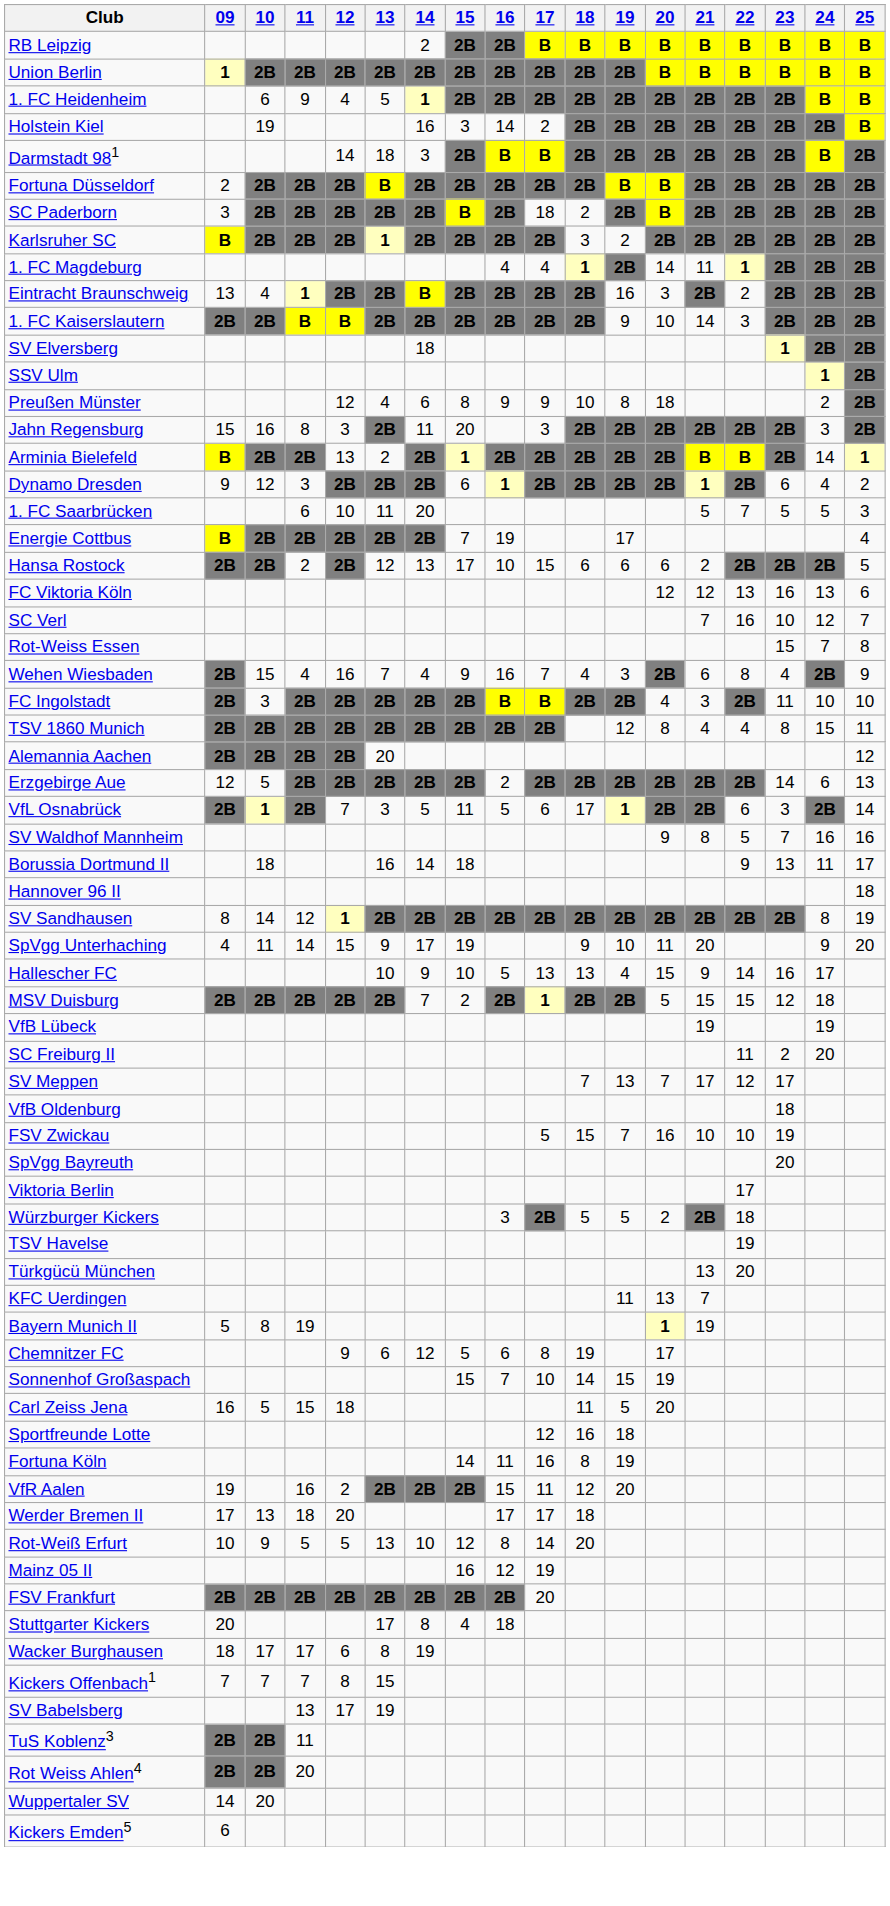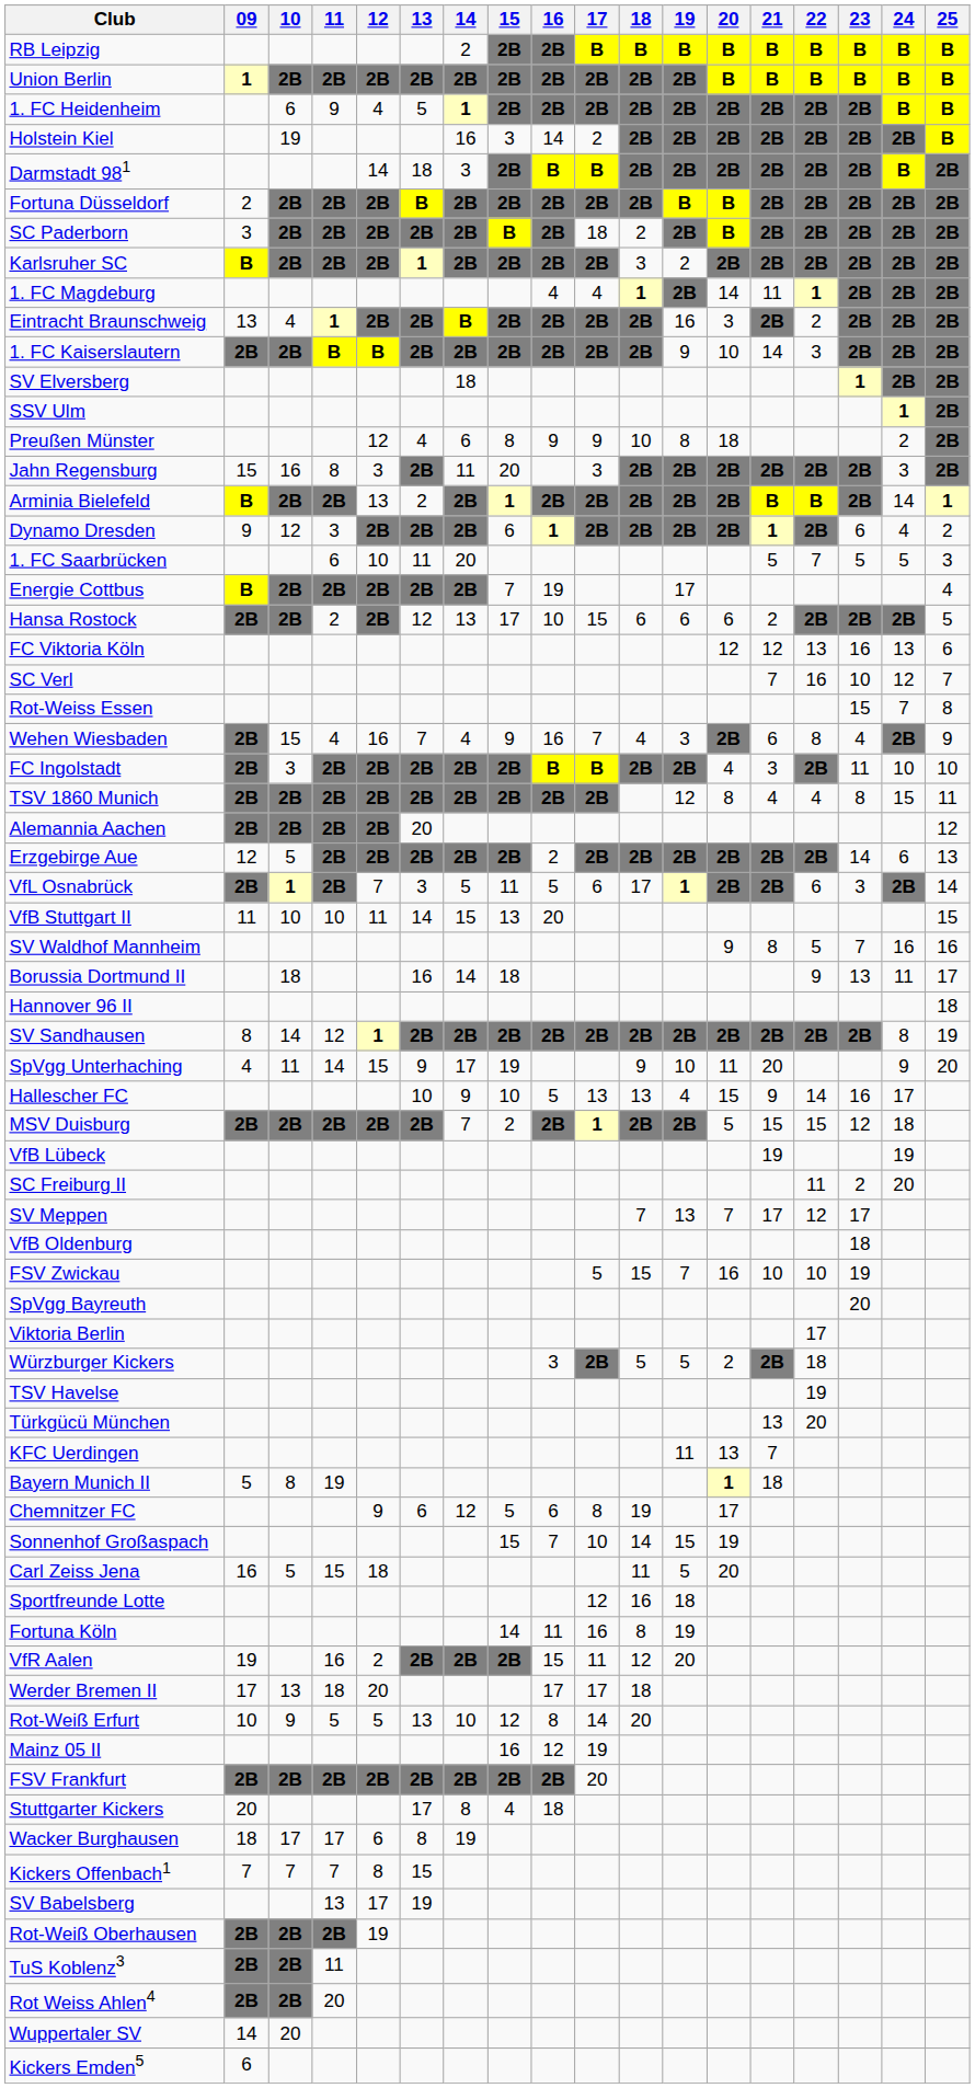+ row: VfB Stuttgart II | 11 | 10 | 10 | 11 | 14 | 15 | 13 | 20 | 15
Bayern Munich II | 21: 19 -> 18
+ row: Rot-Weiß Oberhausen | 2B | 2B | 2B | 19
